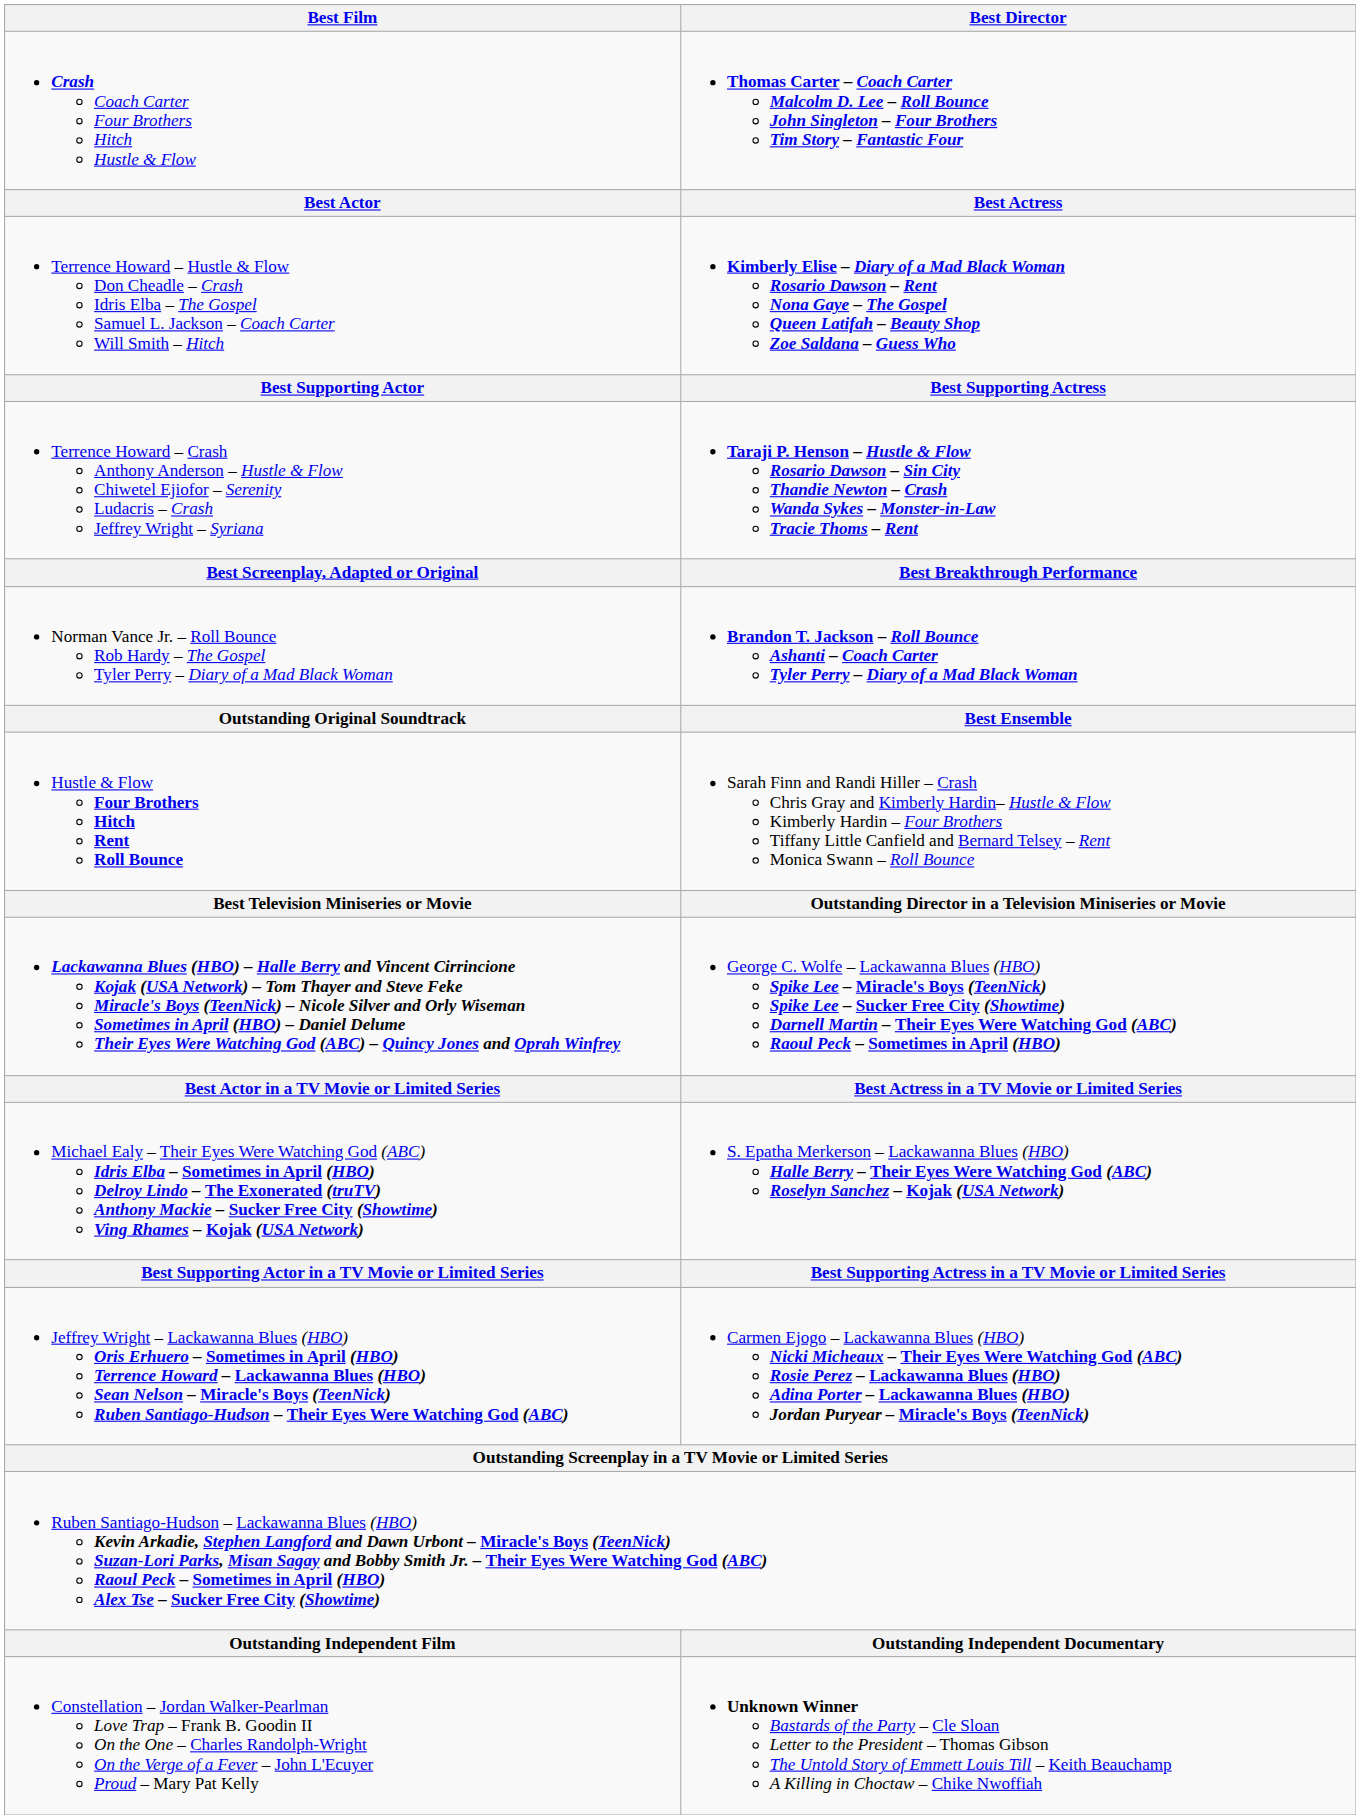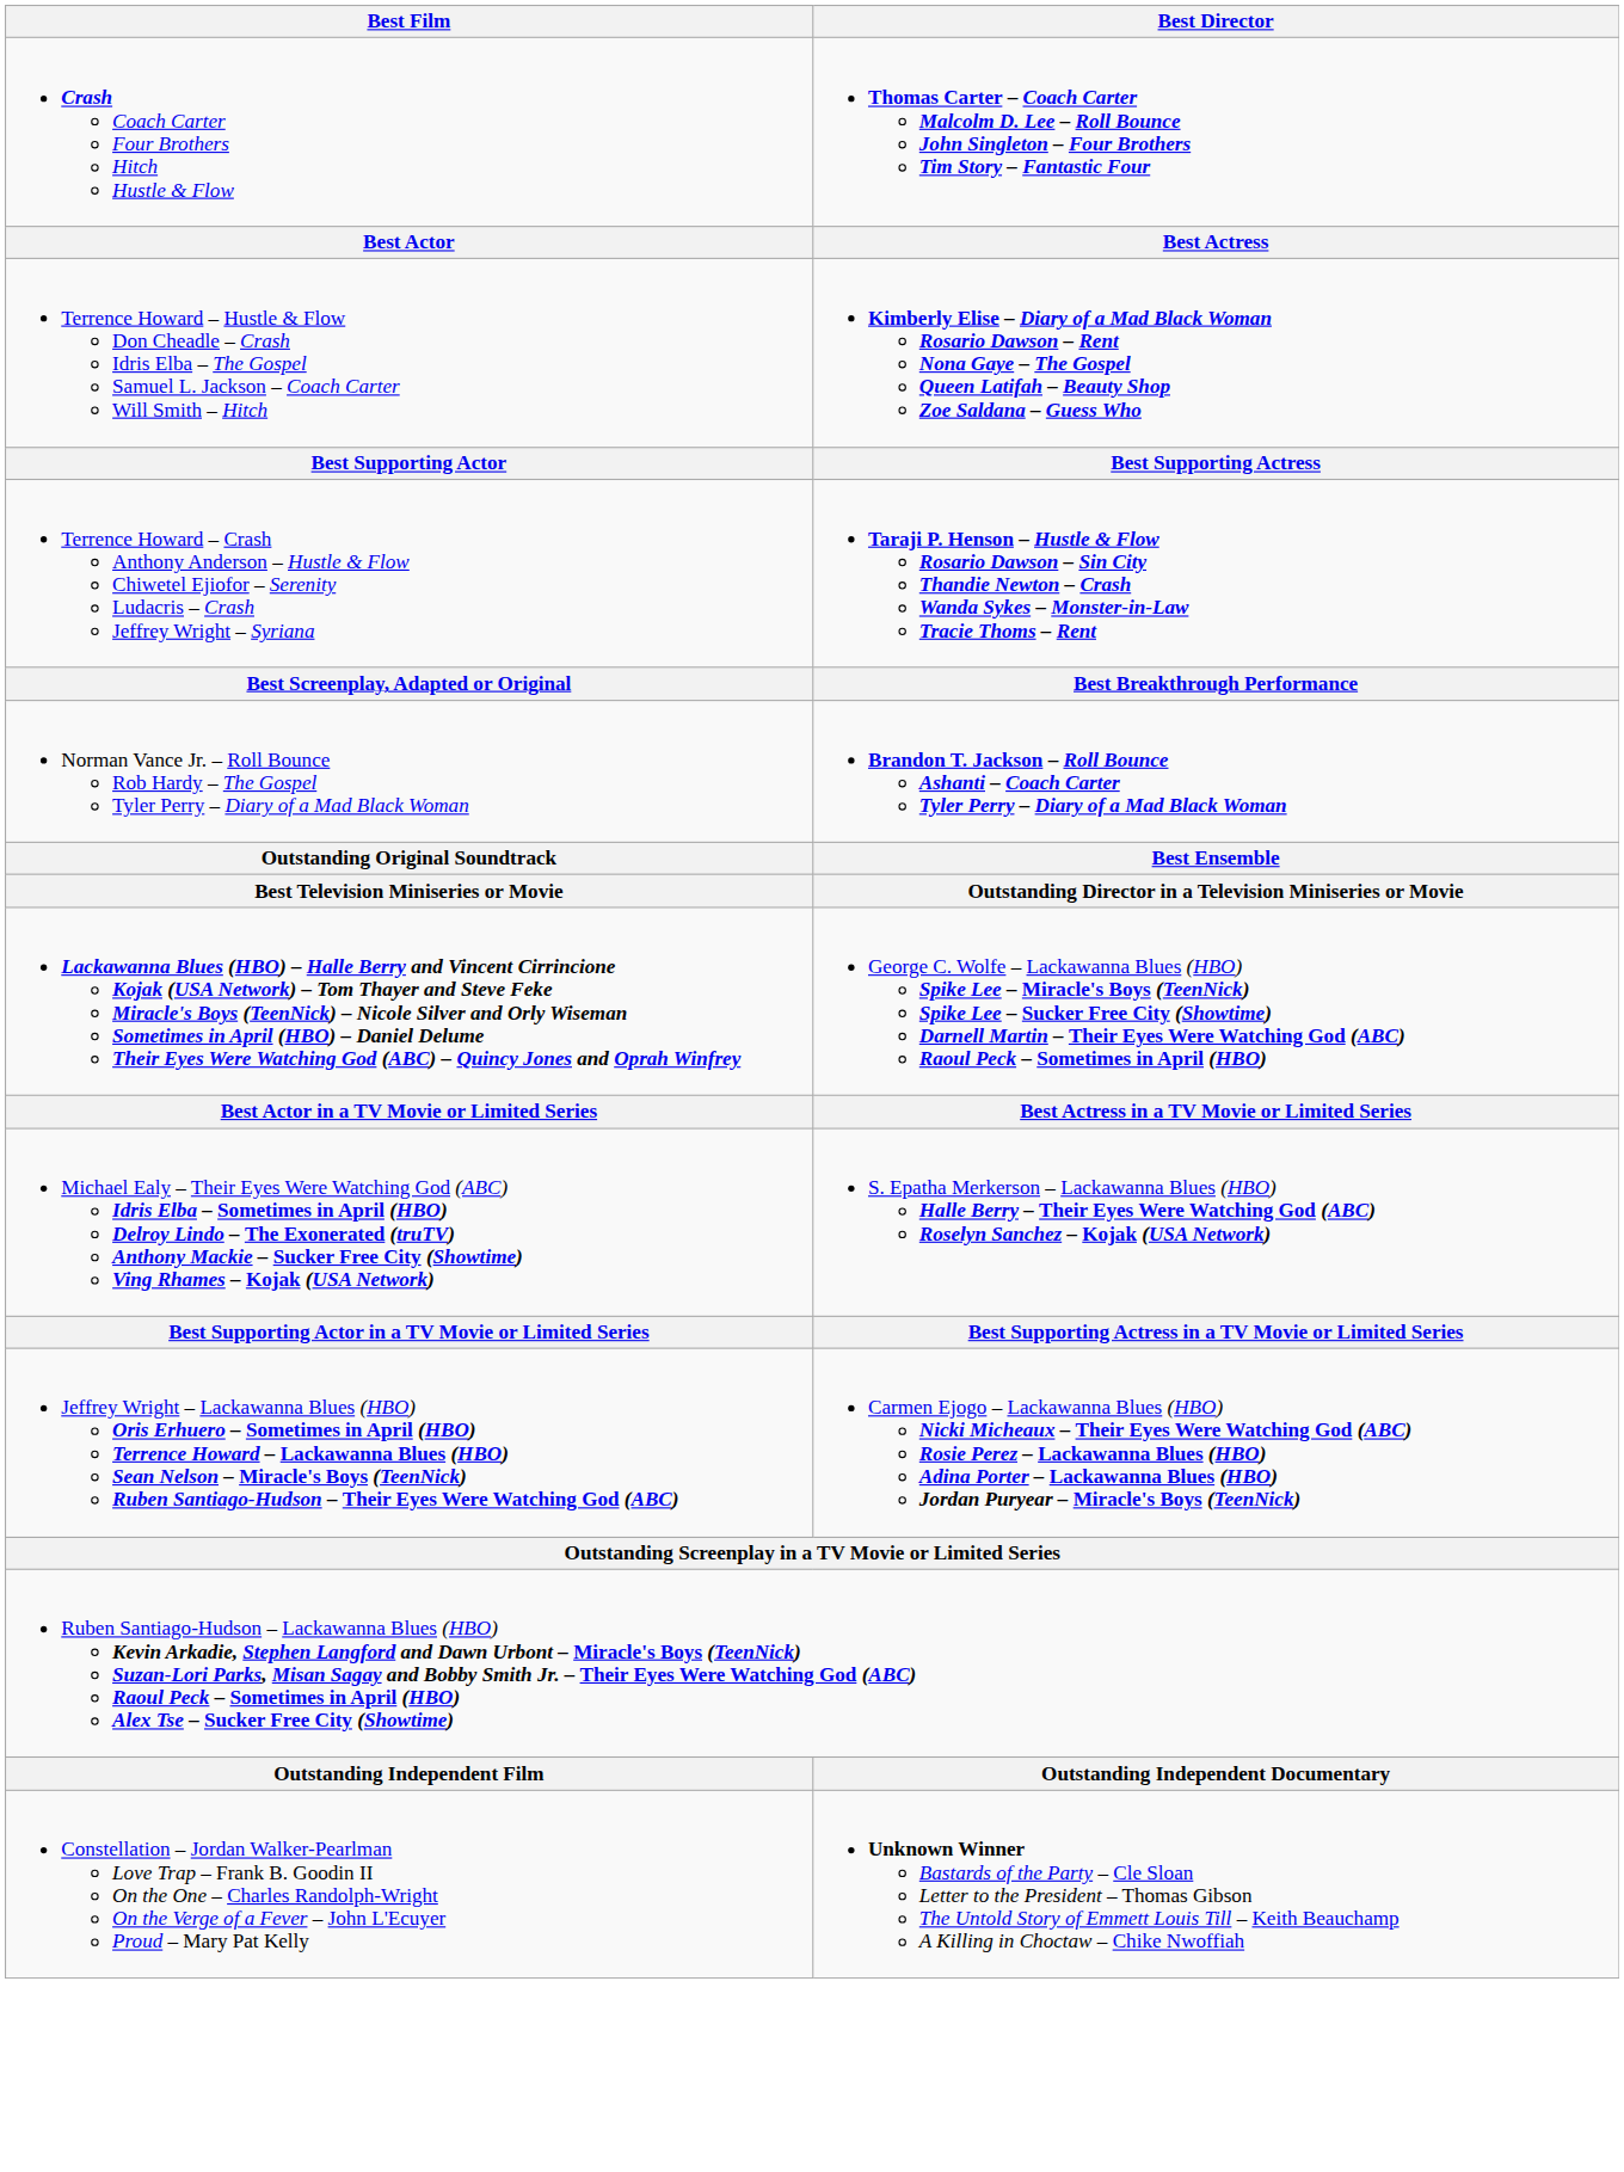- row: Hustle & Flow Four Brothers Hitch Rent Roll Bounce | Sarah Finn and Randi Hiller – Crash Chris Gray and Kimberly Hardin– Hustle & Flow Kimberly Hardin – Four Brothers Tiffany Little Canfield and Bernard Telsey – Rent Monica Swann – Roll Bounce
